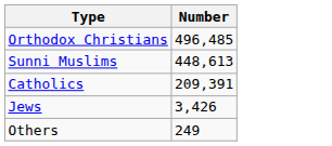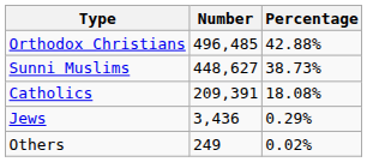+ column: Percentage | 42.88% | 38.73% | 18.08% | 0.29% | 0.02%
Sunni Muslims | Number: 448,613 -> 448,627
Jews | Number: 3,426 -> 3,436
